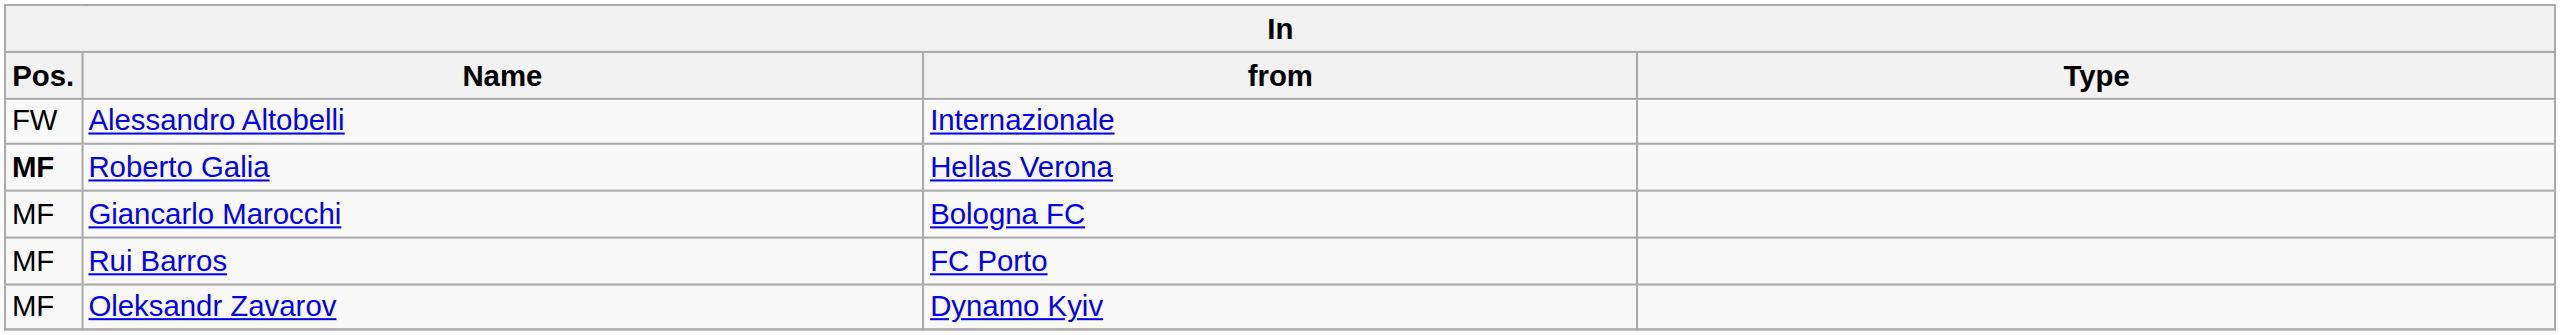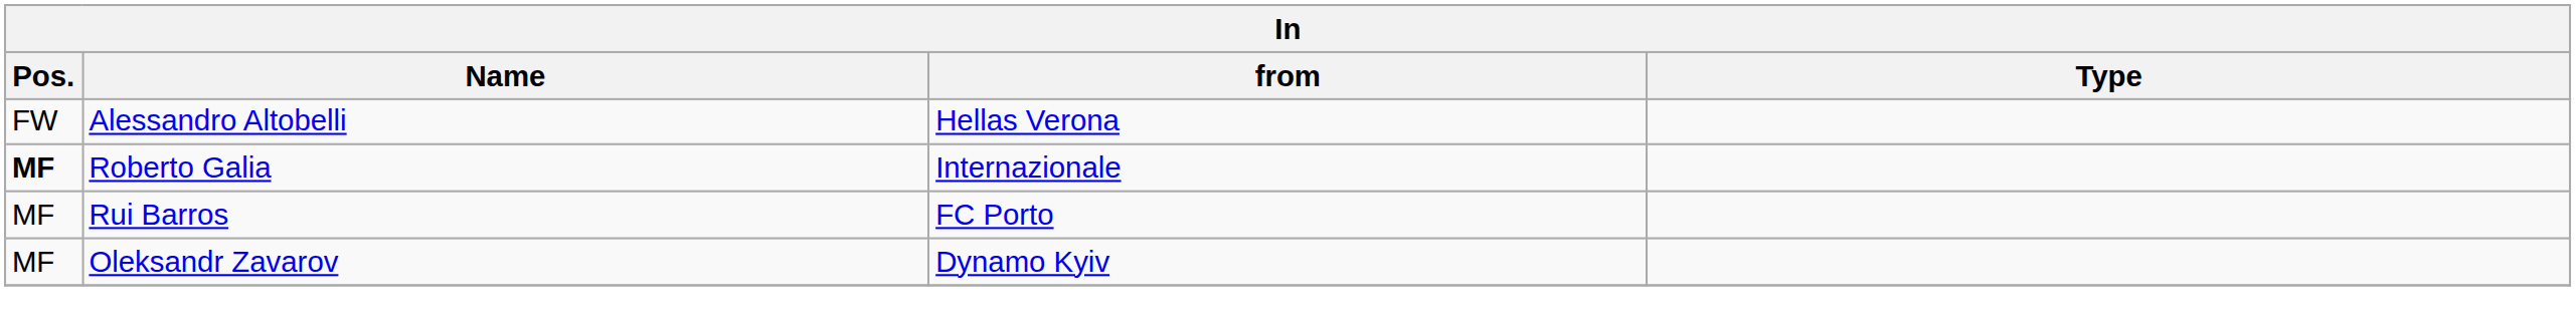Alessandro Altobelli | from: Internazionale -> Hellas Verona
Roberto Galia | from: Hellas Verona -> Internazionale
- row: MF | Giancarlo Marocchi | Bologna FC
